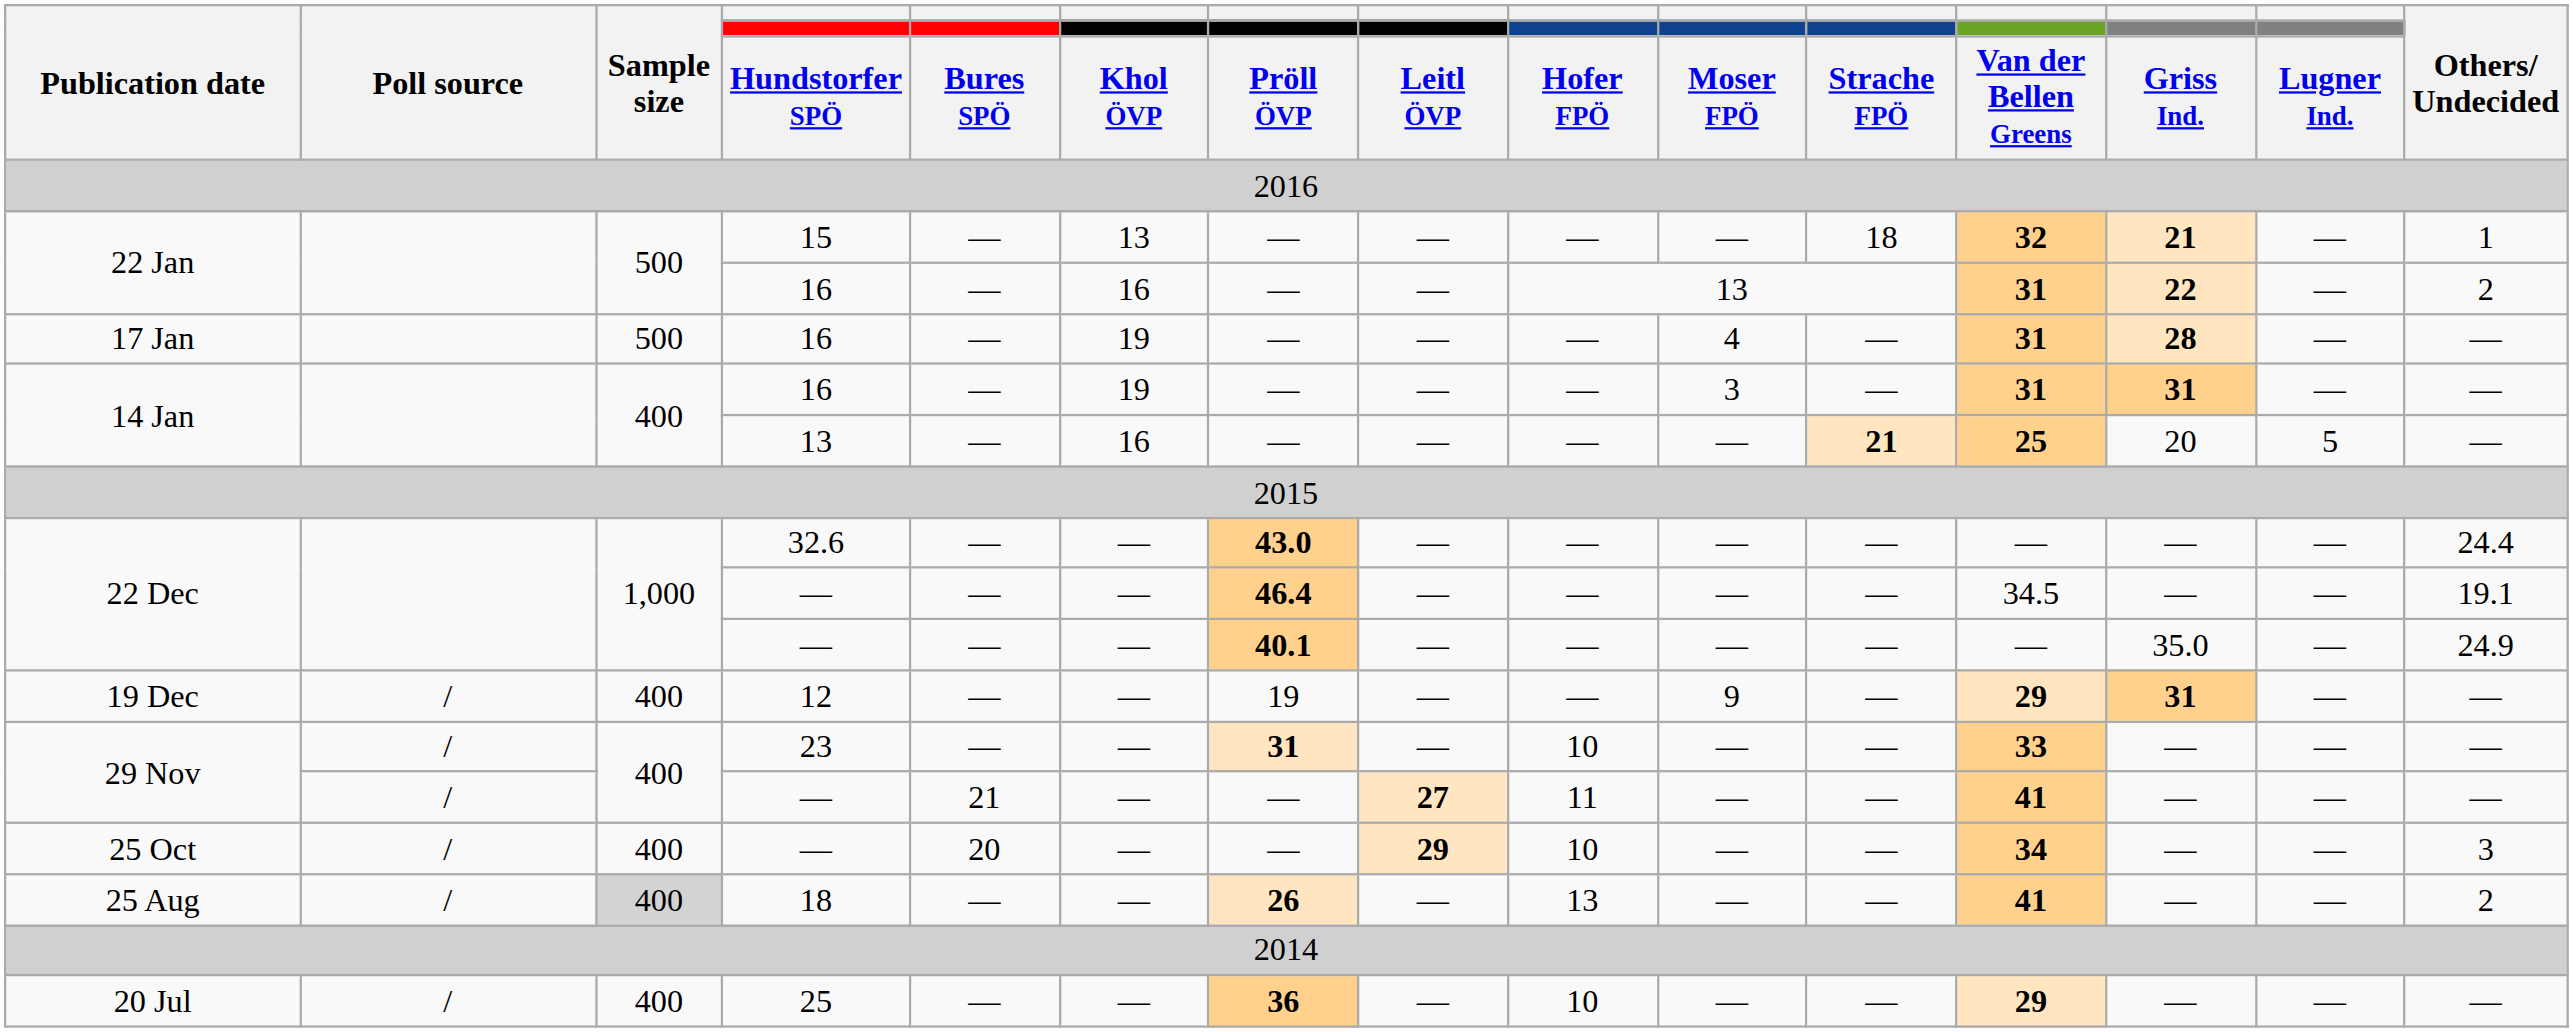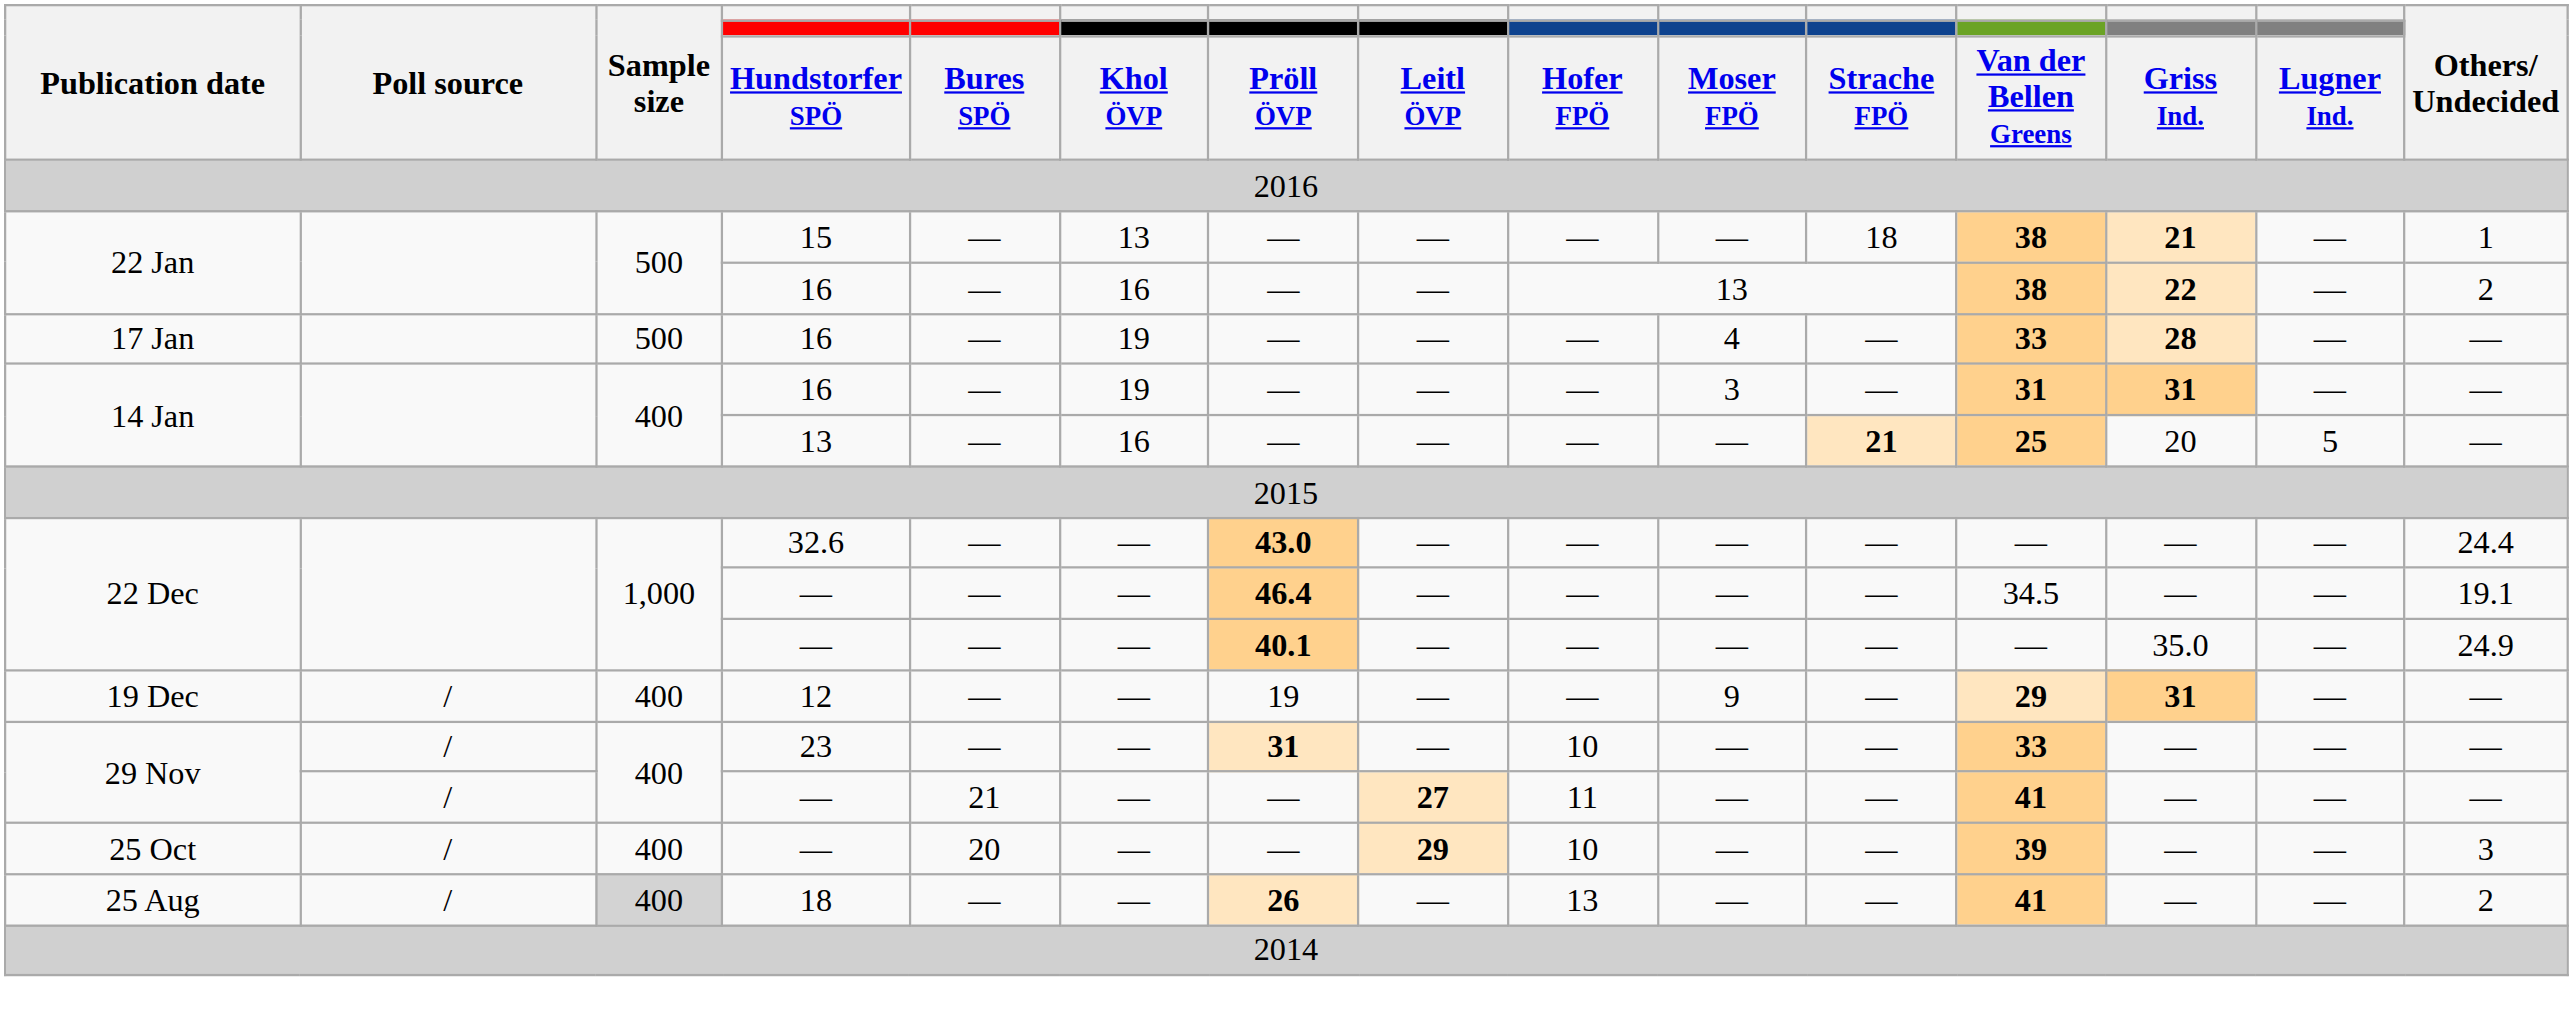22 Jan / 15 | column 12: 32 -> 38
22 Jan / 16 | column 12: 31 -> 38
17 Jan | column 12: 31 -> 33
25 Oct | column 12: 34 -> 39
- row: 20 Jul | / | 400 | 25 | — | — | 36 | — | 10 | — | — | 29 | — | — | —
